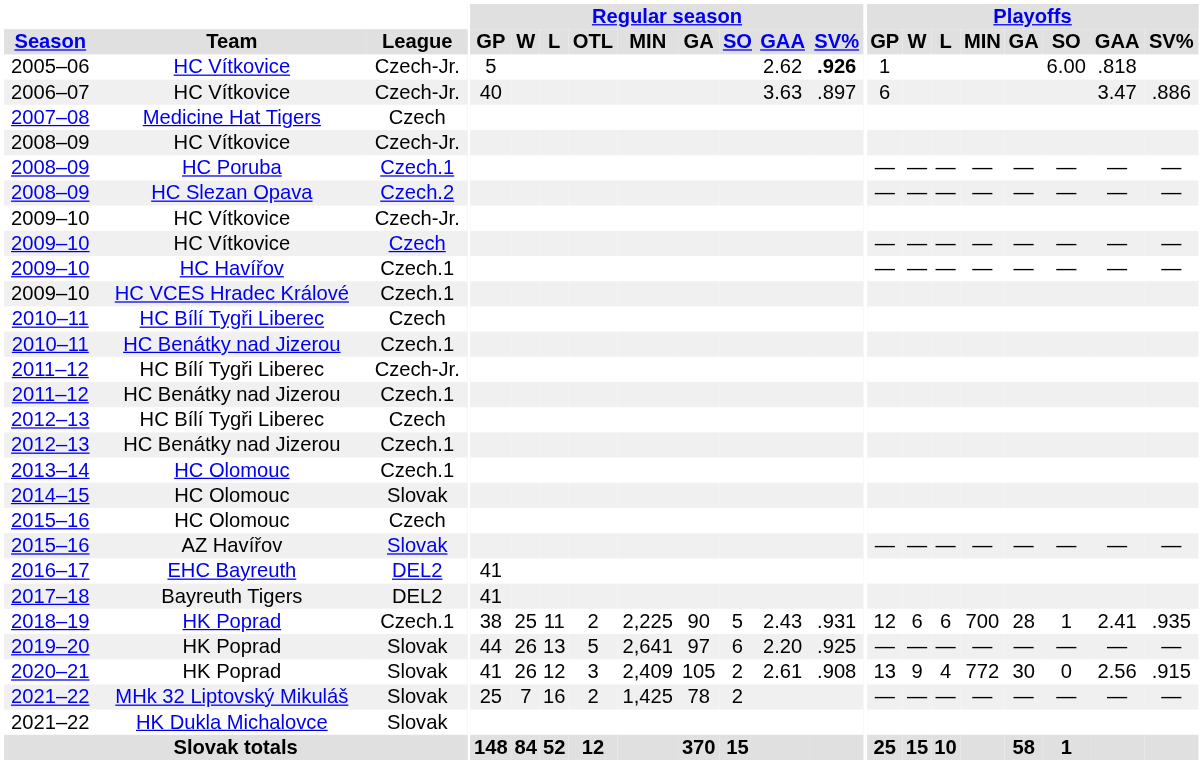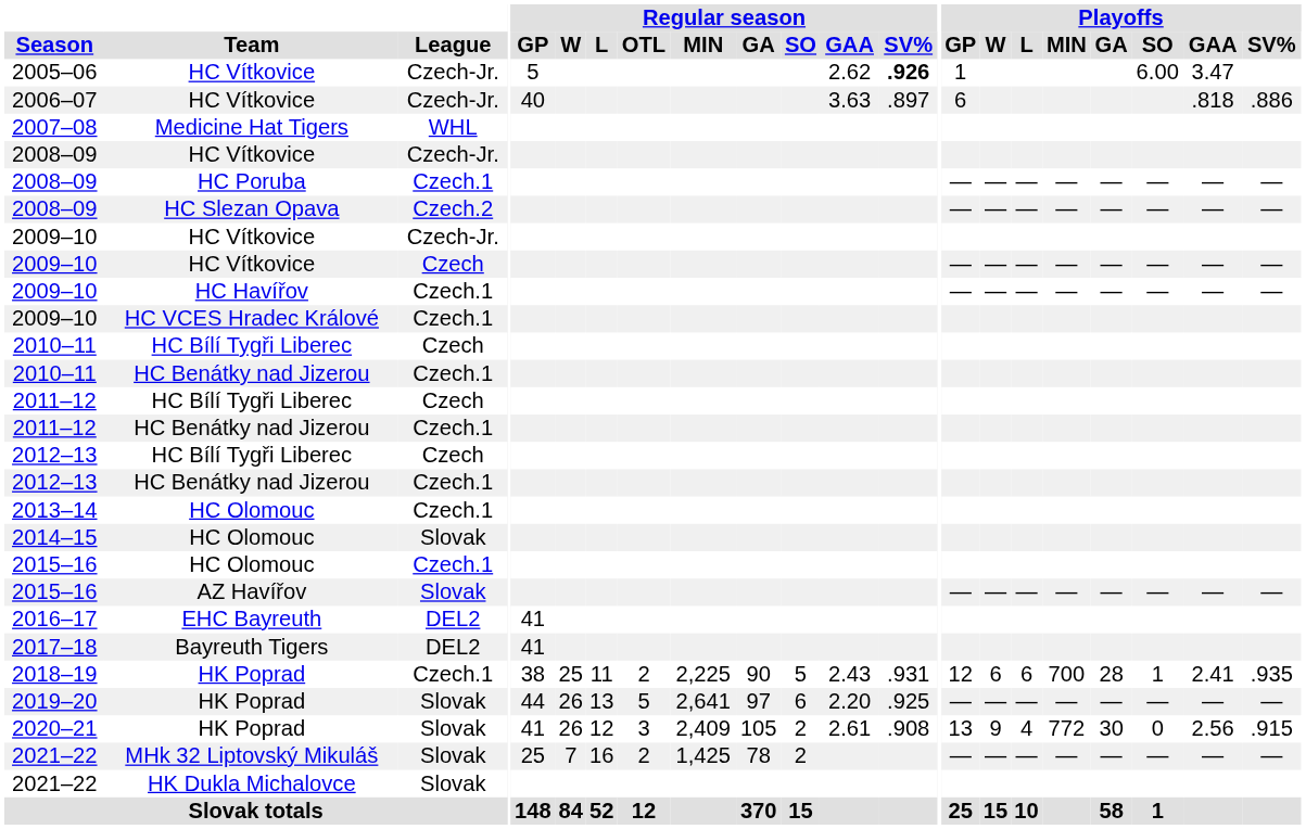2005–06 | Playoffs / GAA: .818 -> 3.47
2006–07 | Playoffs / GAA: 3.47 -> .818
2007–08 | League: Czech -> WHL
2011–12 / HC Bílí Tygři Liberec | League: Czech-Jr. -> Czech
2015–16 / HC Olomouc | League: Czech -> Czech.1
